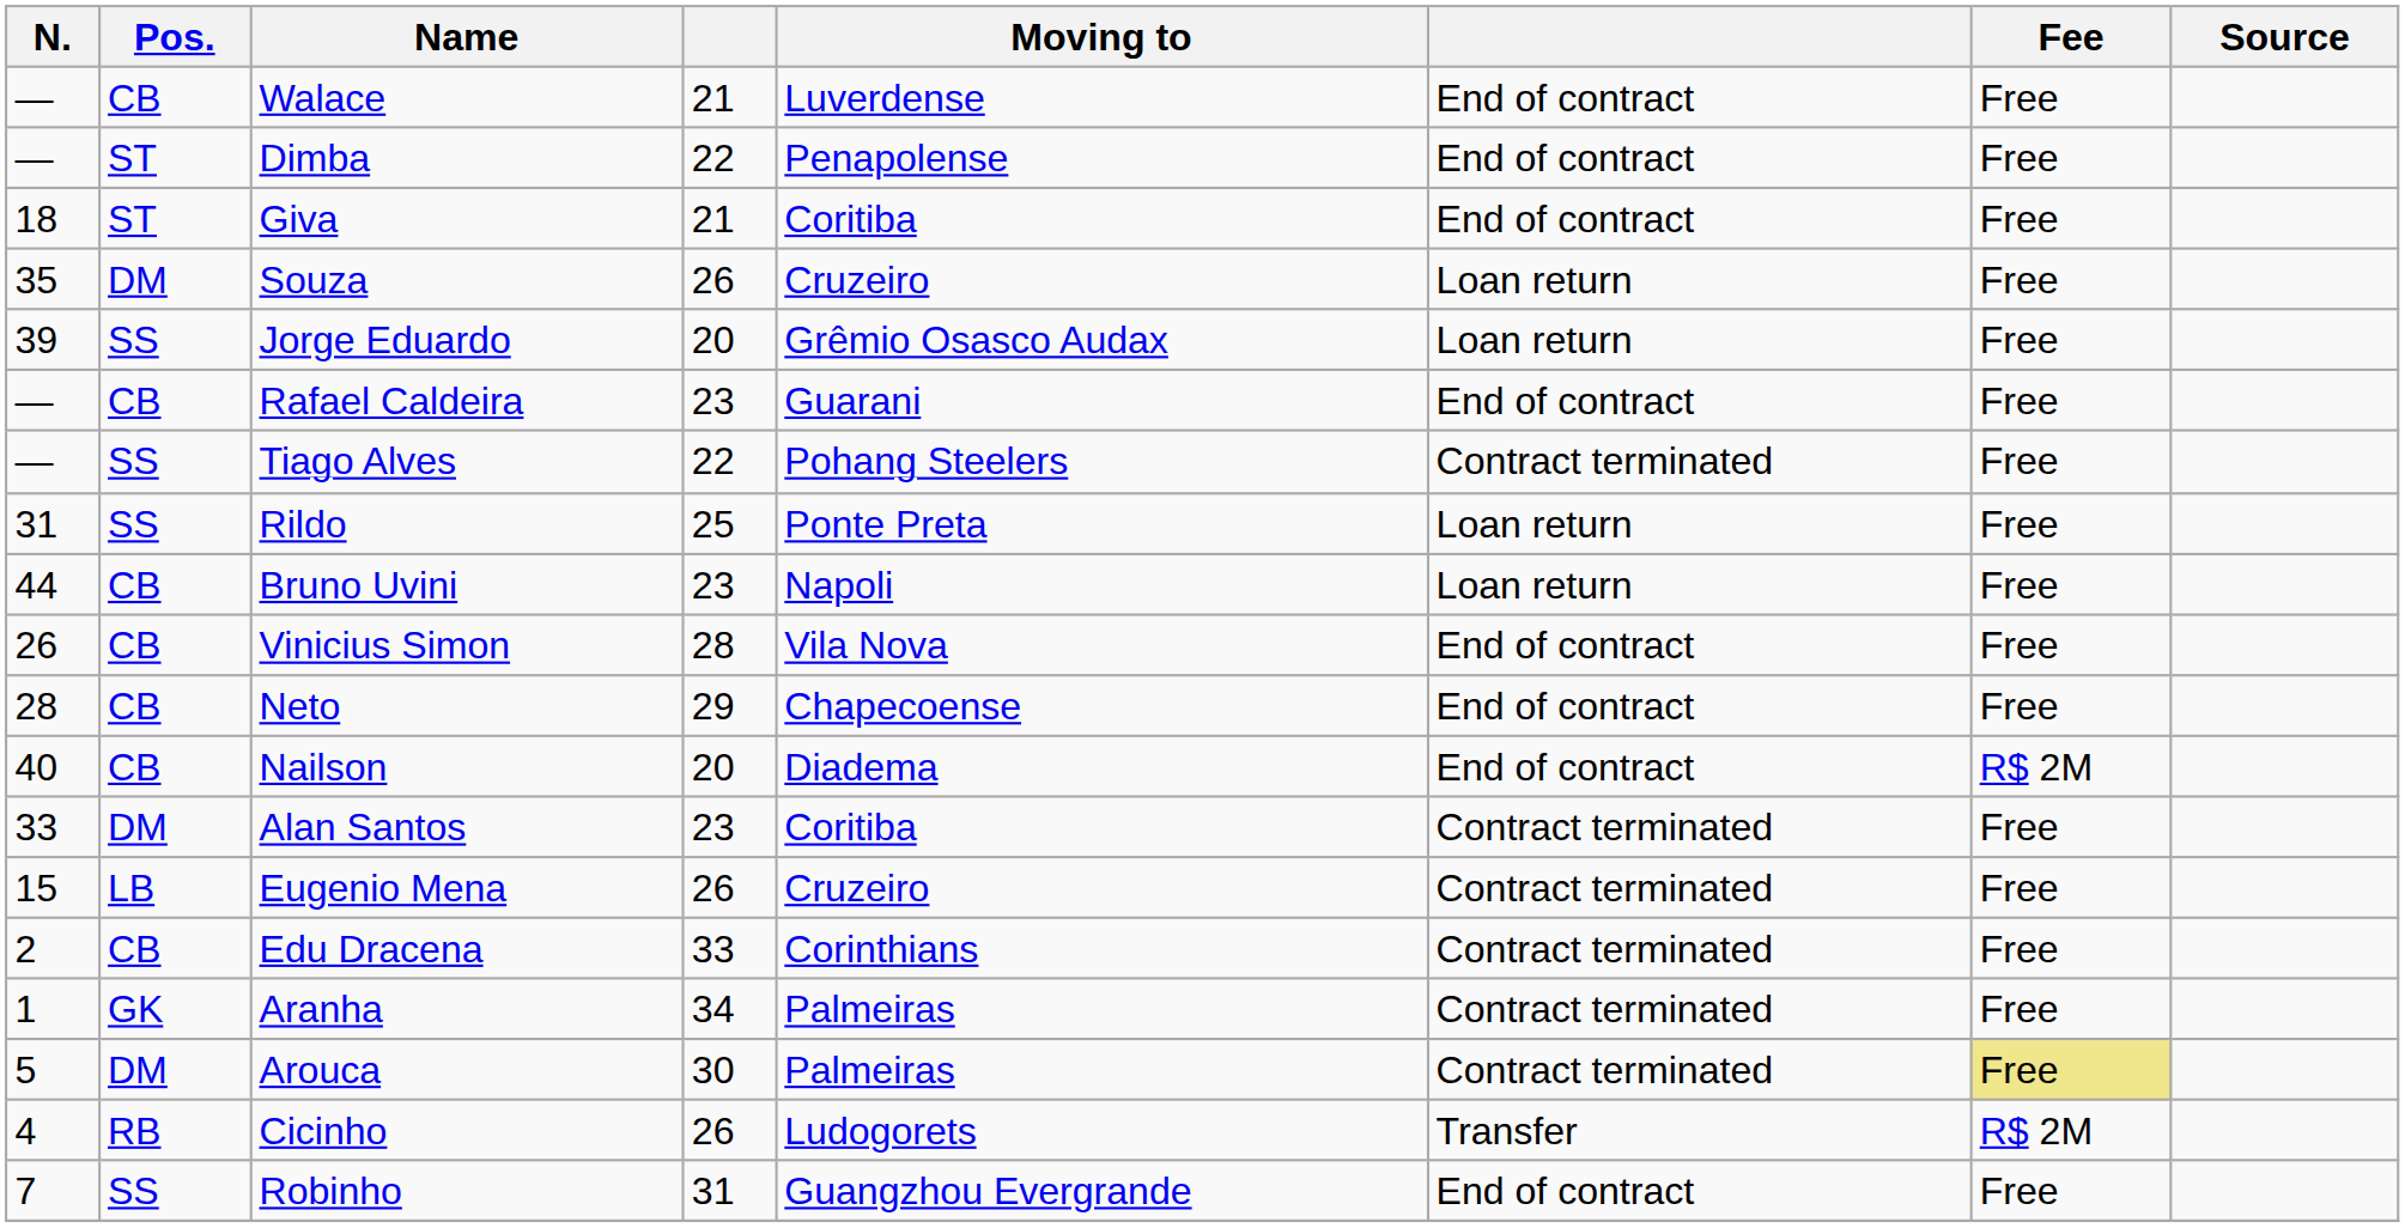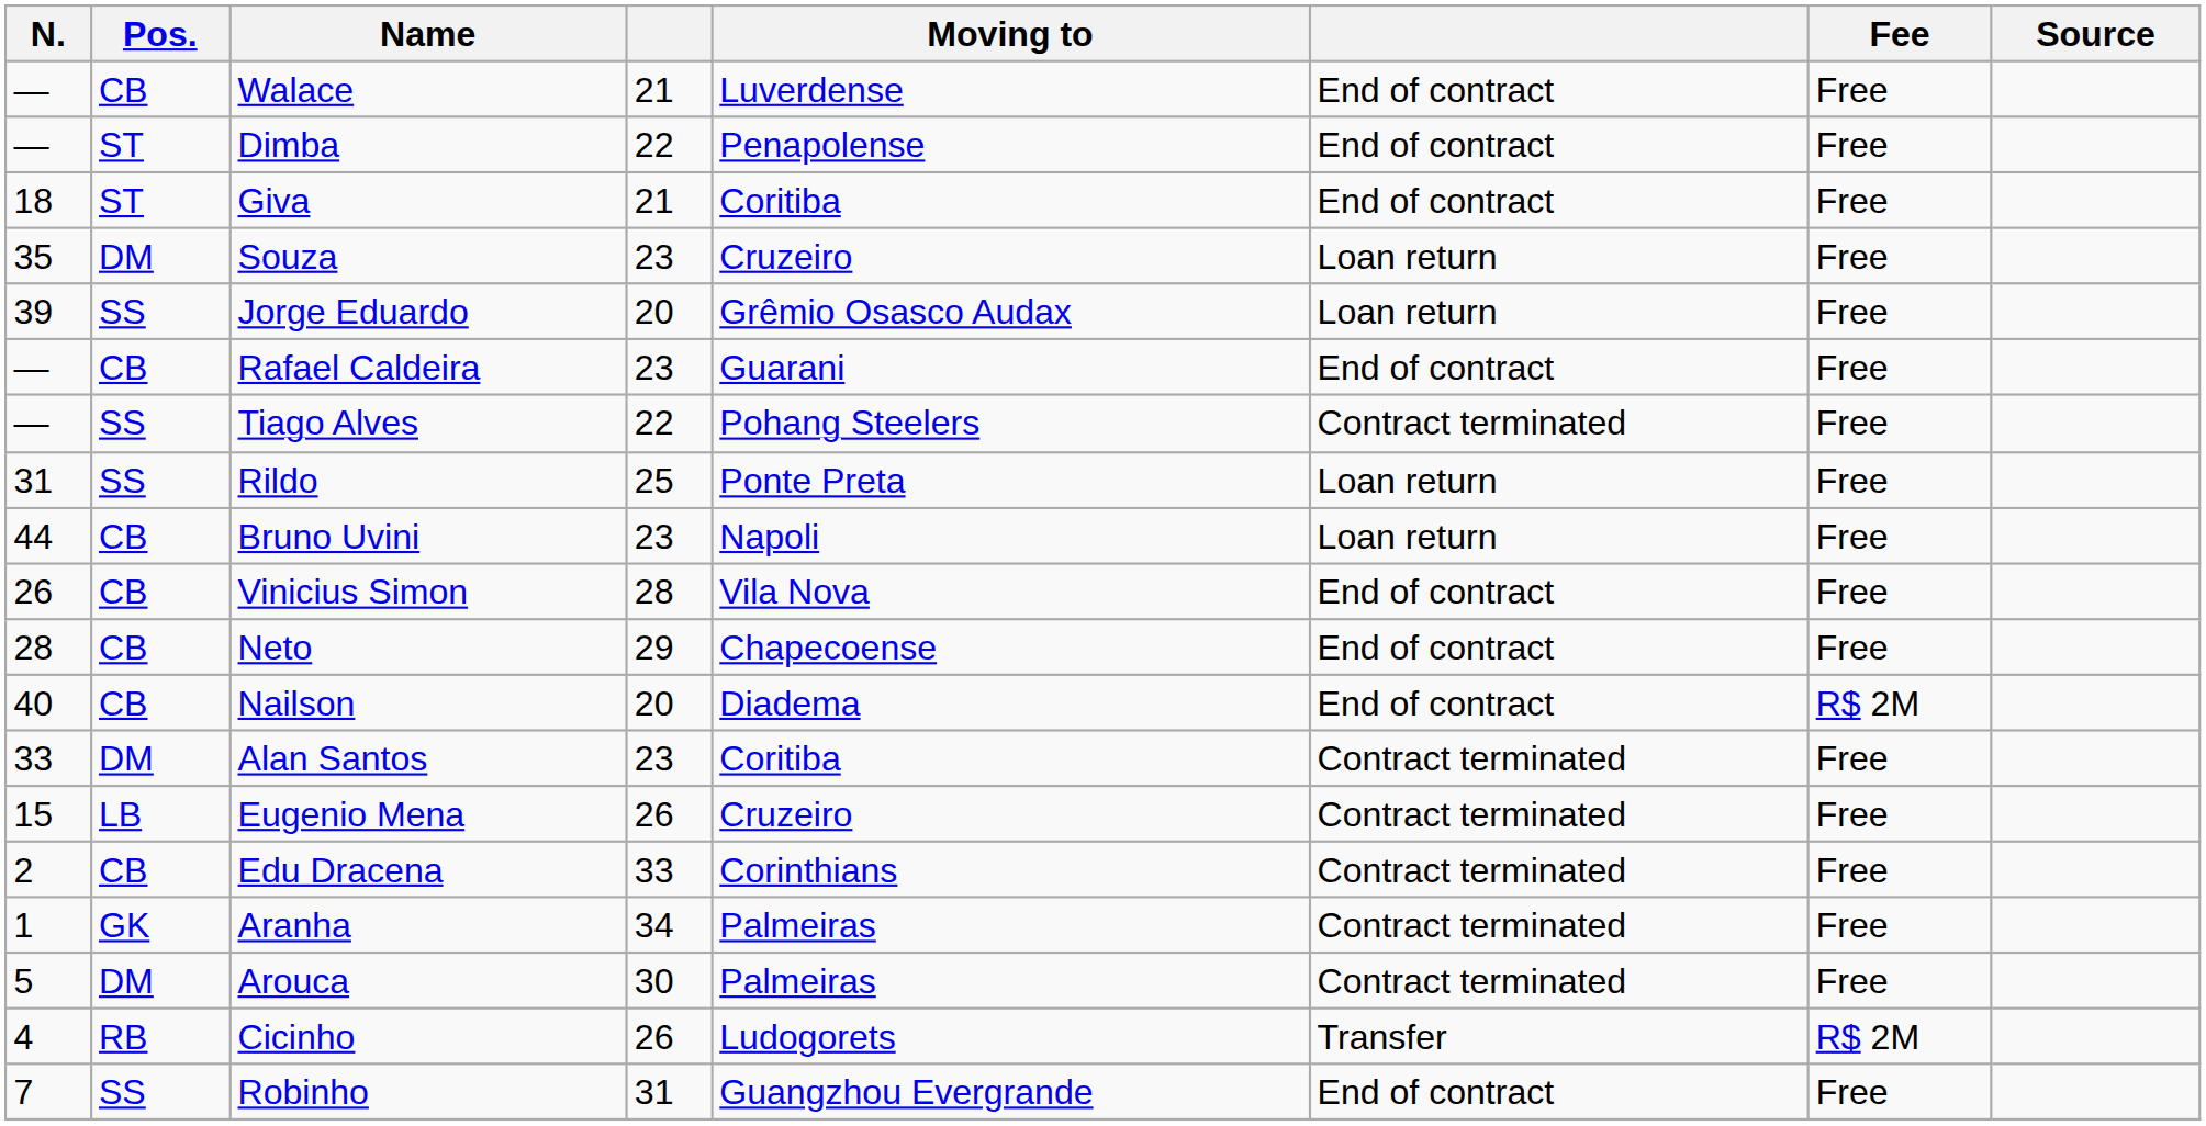Souza | column 4: 26 -> 23
Arouca | Fee: khaki background -> no background
